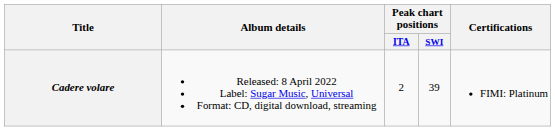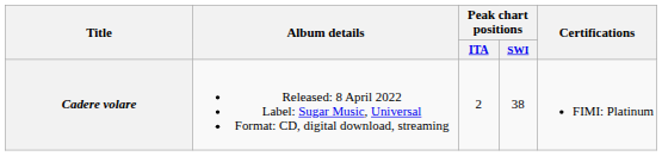Cadere volare | Peak chart positions / SWI: 39 -> 38
